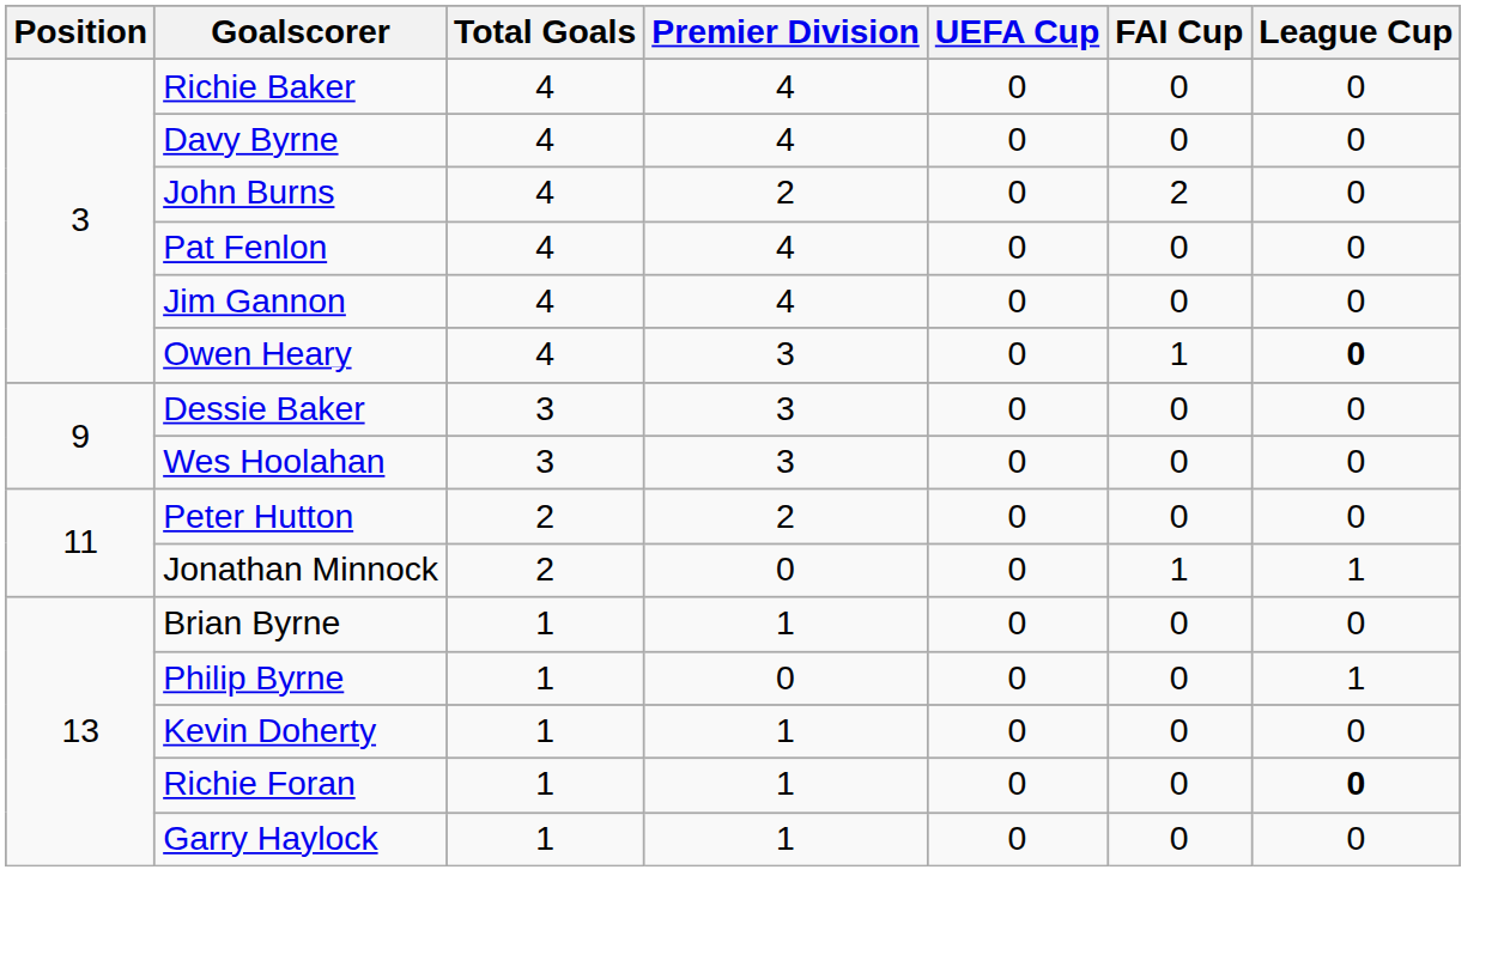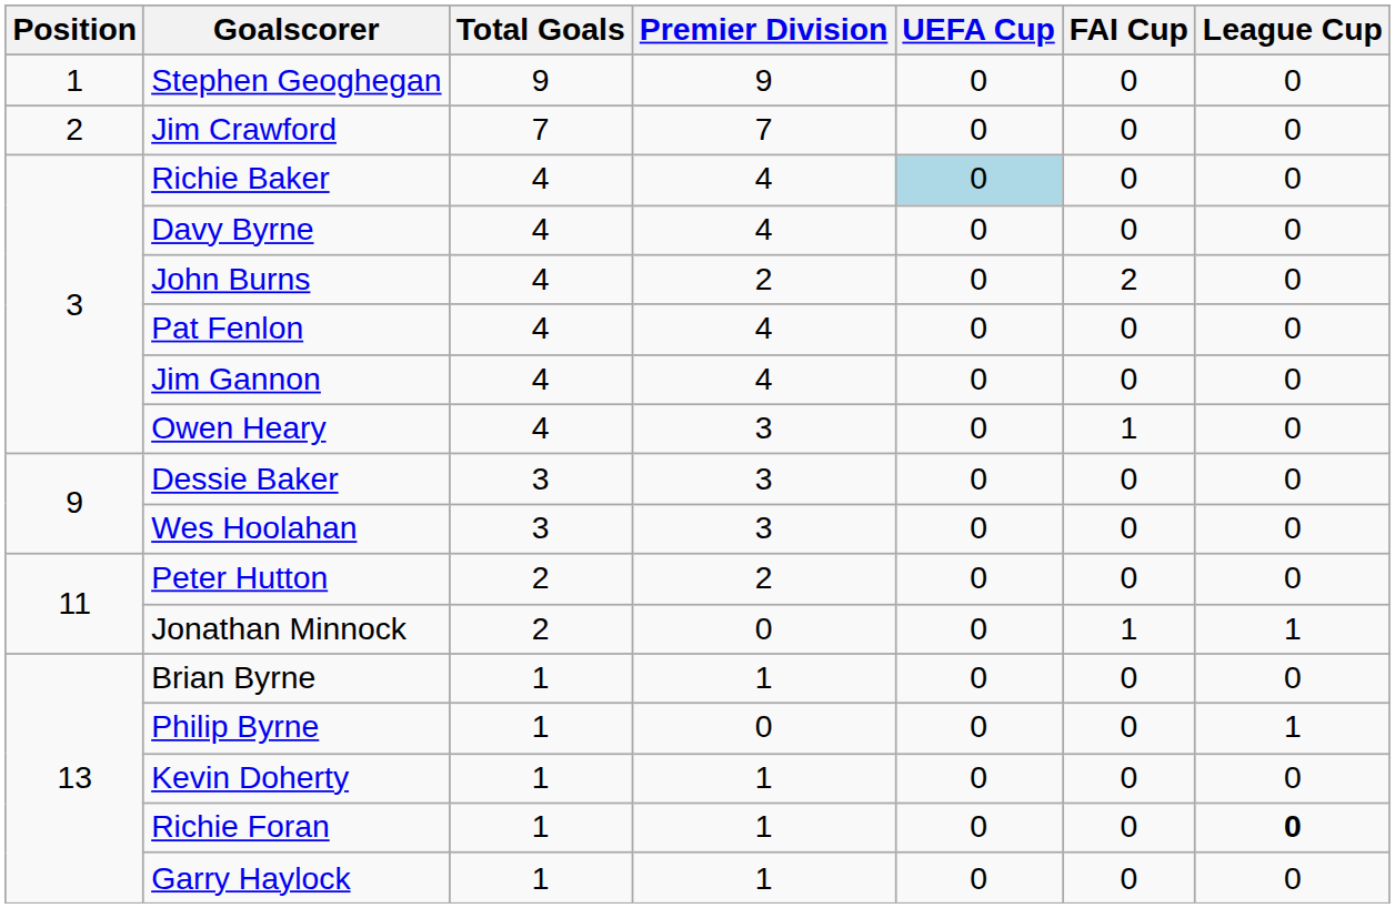+ row: 1 | Stephen Geoghegan | 9 | 9 | 0 | 0 | 0
+ row: 2 | Jim Crawford | 7 | 7 | 0 | 0 | 0
Richie Baker | UEFA Cup: no background -> lightblue background
Owen Heary | League Cup: bold -> normal
